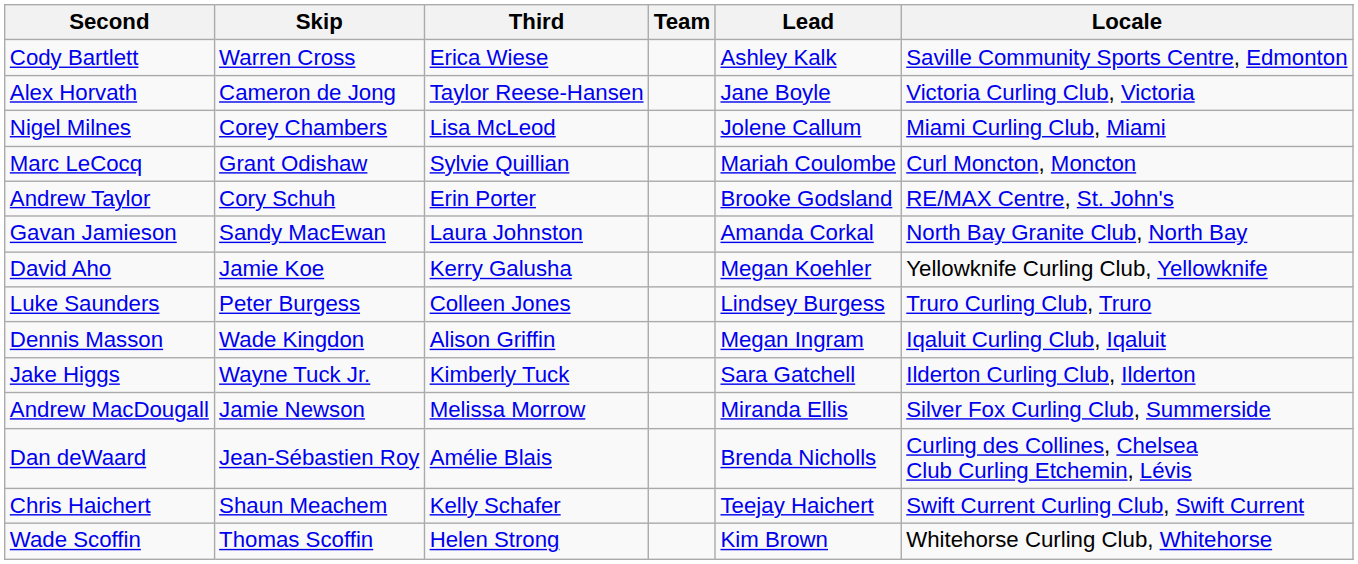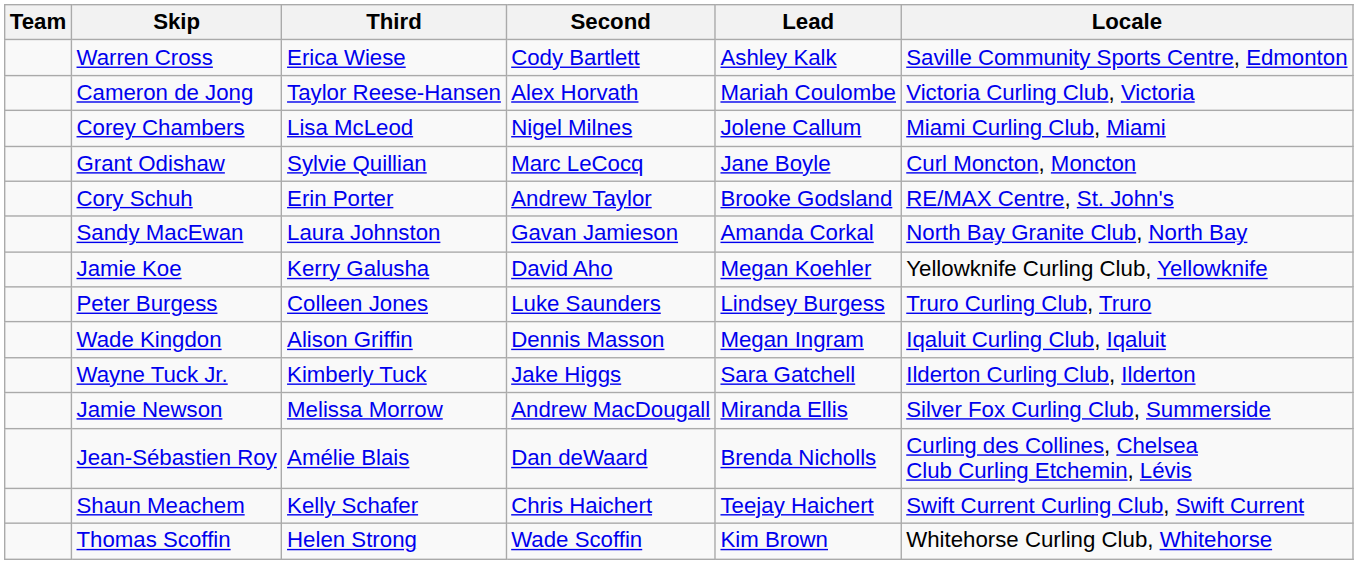columns swapped: Team <-> Second
Cameron de Jong | Lead: Jane Boyle -> Mariah Coulombe
Grant Odishaw | Lead: Mariah Coulombe -> Jane Boyle
